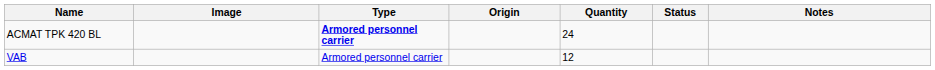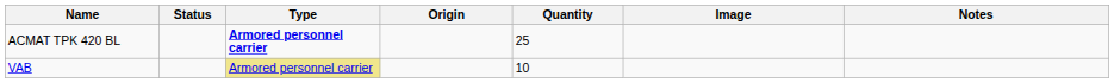columns swapped: Image <-> Status
ACMAT TPK 420 BL | Quantity: 24 -> 25
VAB | Type: no background -> khaki background
VAB | Quantity: 12 -> 10
